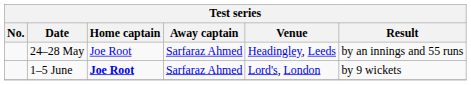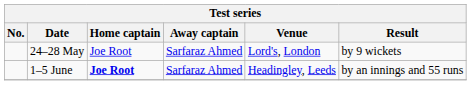24–28 May | Venue: Headingley, Leeds -> Lord's, London
24–28 May | Result: by an innings and 55 runs -> by 9 wickets
1–5 June | Venue: Lord's, London -> Headingley, Leeds
1–5 June | Result: by 9 wickets -> by an innings and 55 runs
